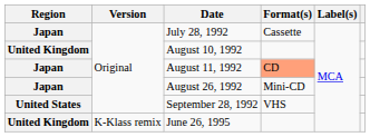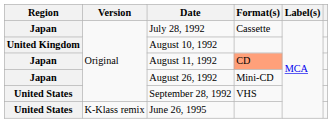June 26, 1995 | Region: United Kingdom -> United States
